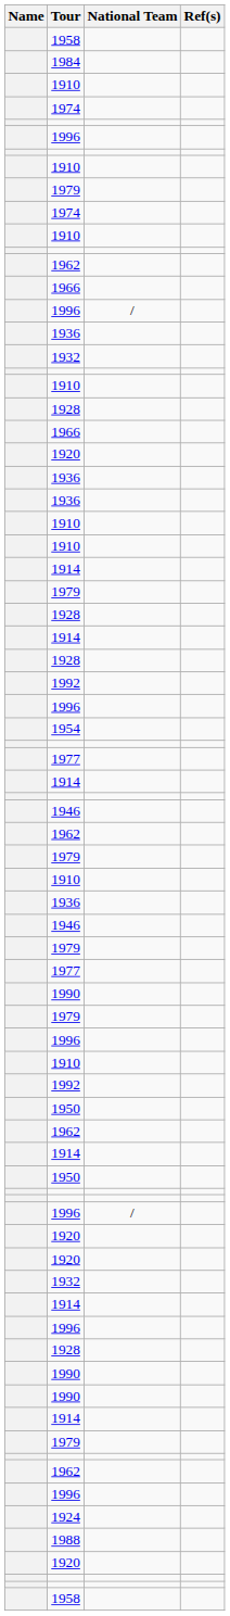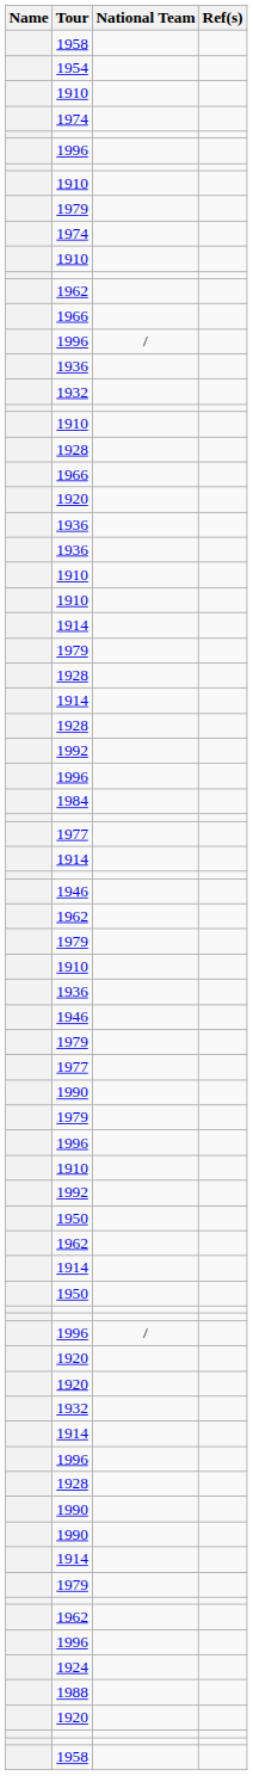rows swapped: 1984 <-> 1954
